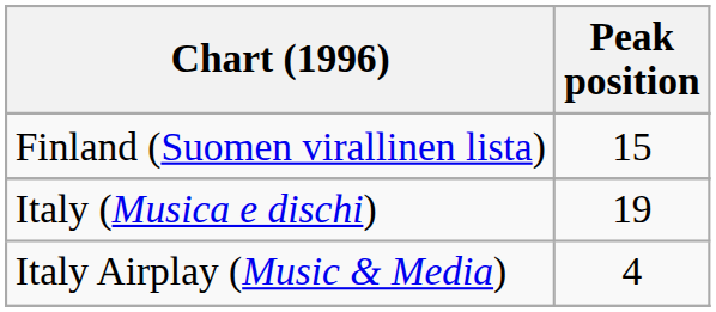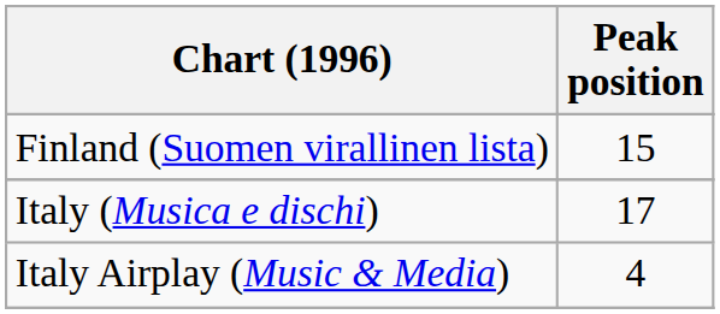Italy (Musica e dischi) | Peak position: 19 -> 17
